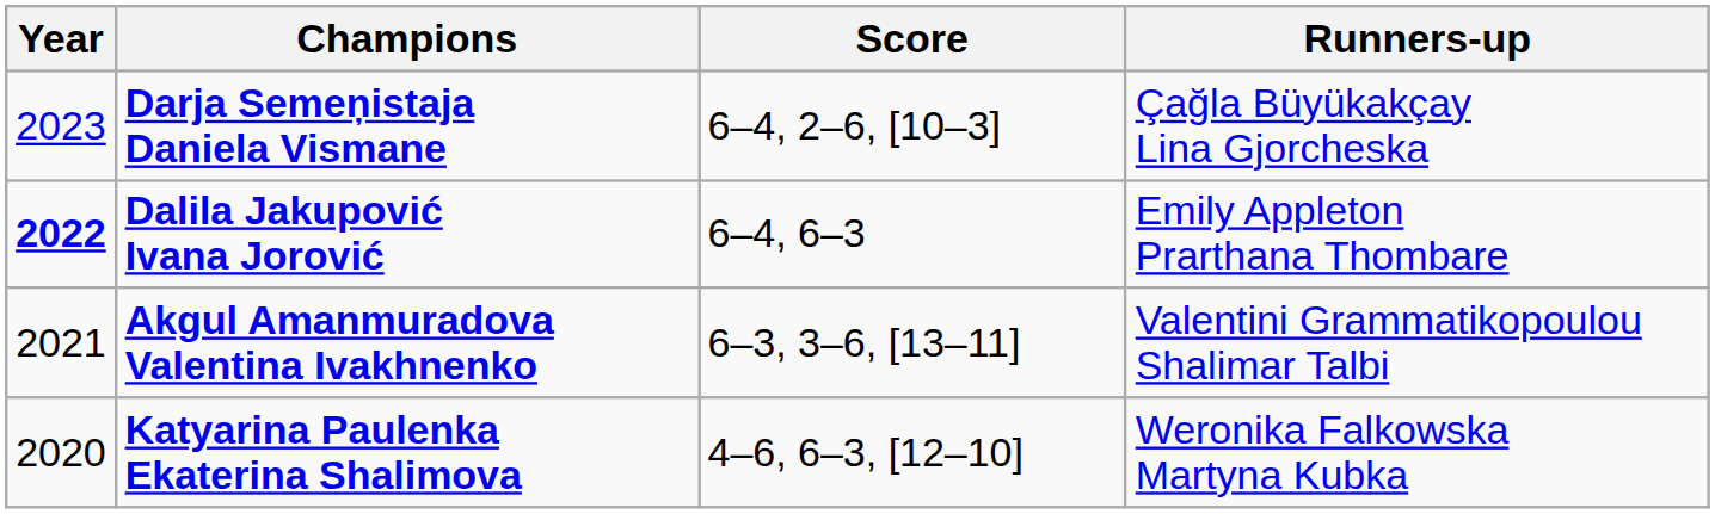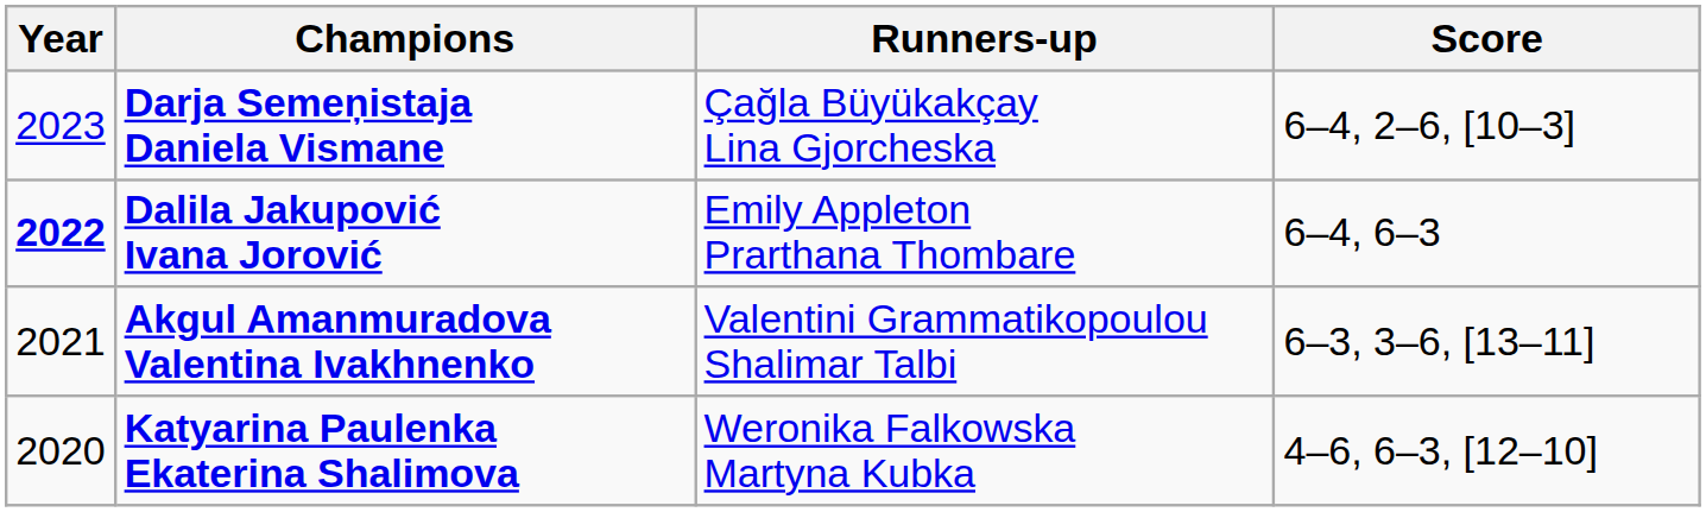columns swapped: Runners-up <-> Score
